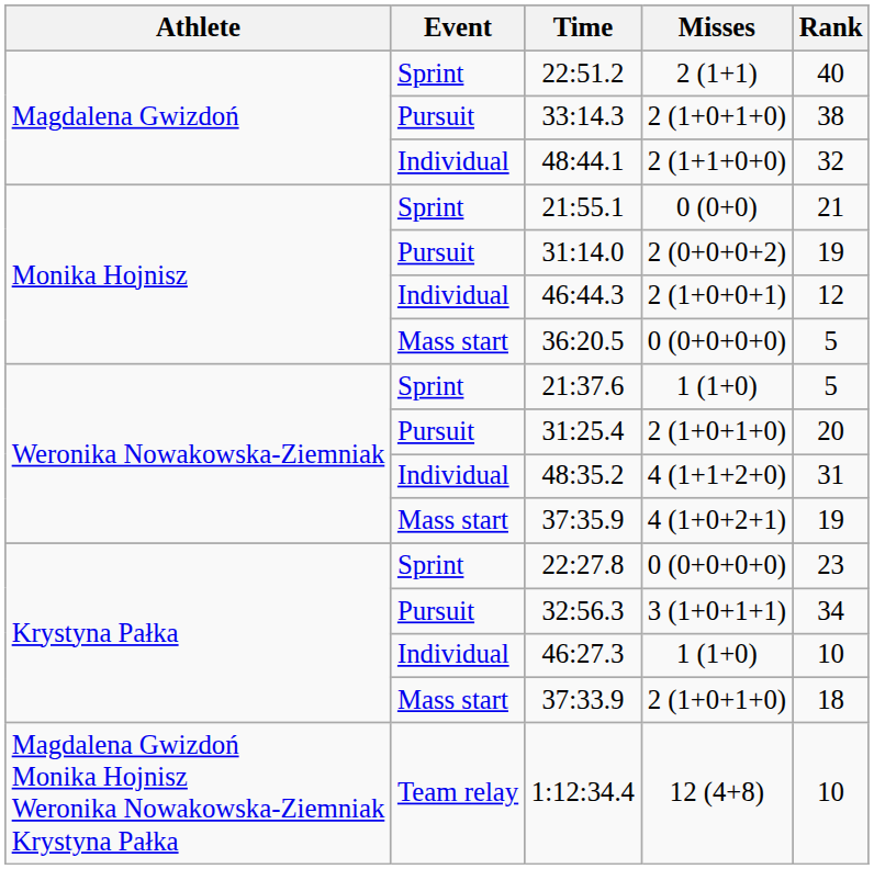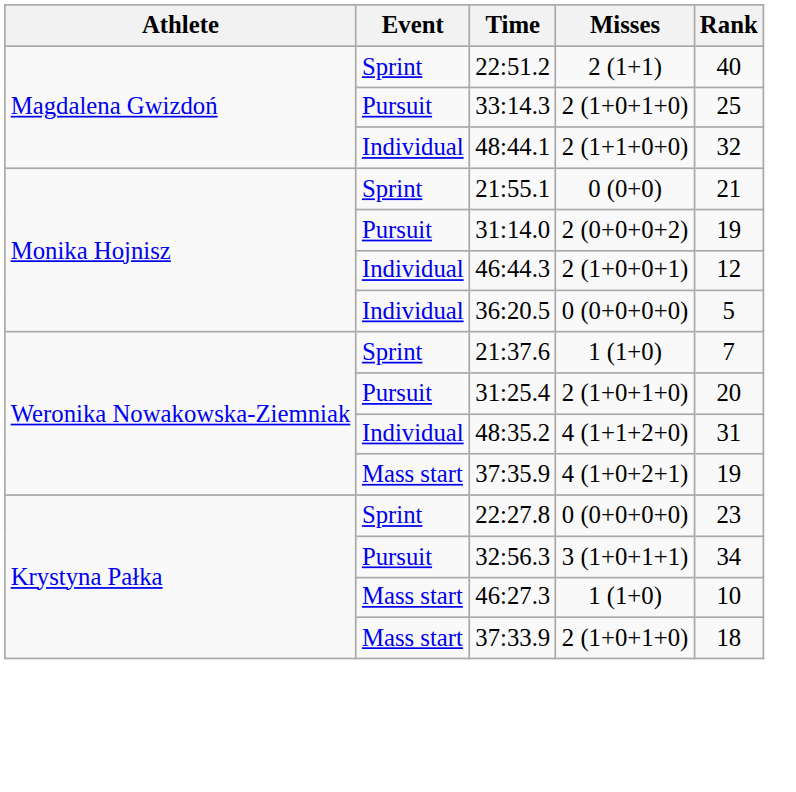33:14.3 | Rank: 38 -> 25
36:20.5 | Event: Mass start -> Individual
21:37.6 | Rank: 5 -> 7
46:27.3 | Event: Individual -> Mass start
- row: Magdalena Gwizdoń Monika Hojnisz Weronika Nowakowska-Ziemniak Krystyna Pałka | Team relay | 1:12:34.4 | 12 (4+8) | 10
